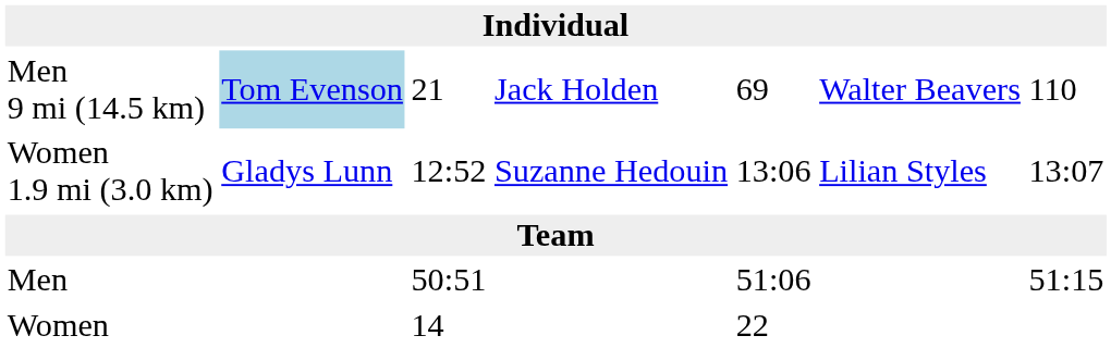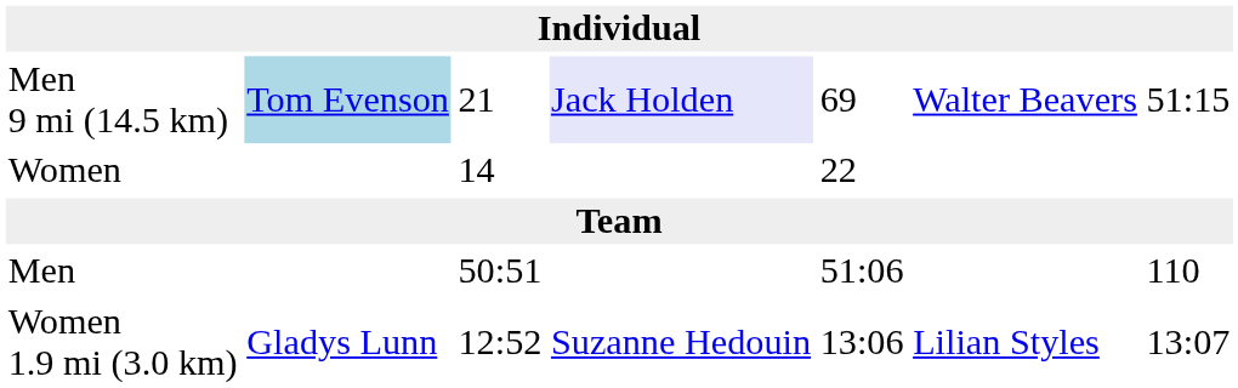Men 9 mi (14.5 km) | column 4: no background -> lavender background
Men 9 mi (14.5 km) | column 7: 110 -> 51:15
rows swapped: Women 1.9 mi (3.0 km) <-> Women
Men | column 7: 51:15 -> 110
